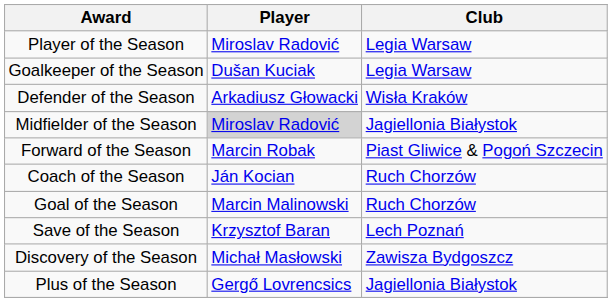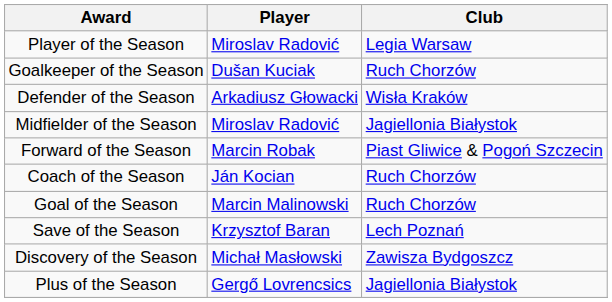Goalkeeper of the Season | Club: Legia Warsaw -> Ruch Chorzów
Midfielder of the Season | Player: lightgrey background -> no background
